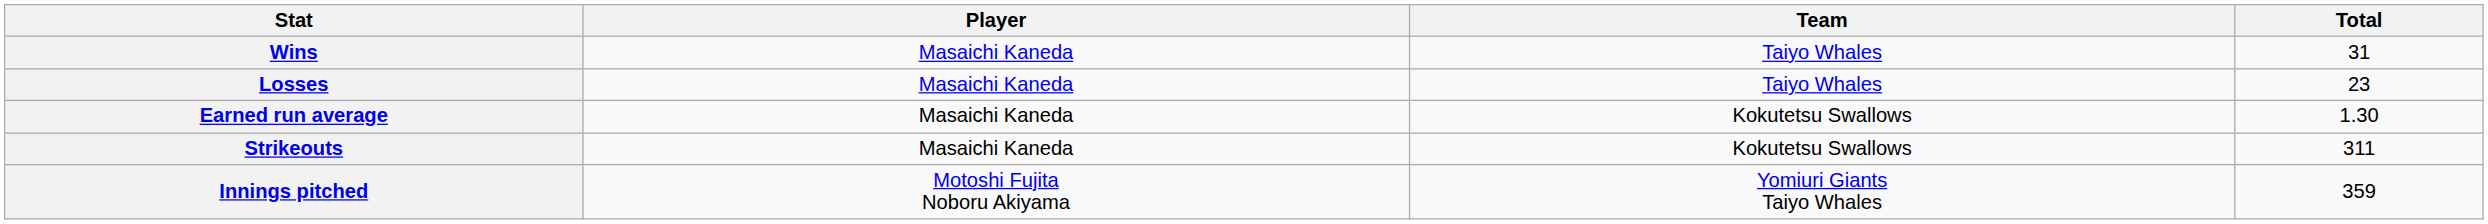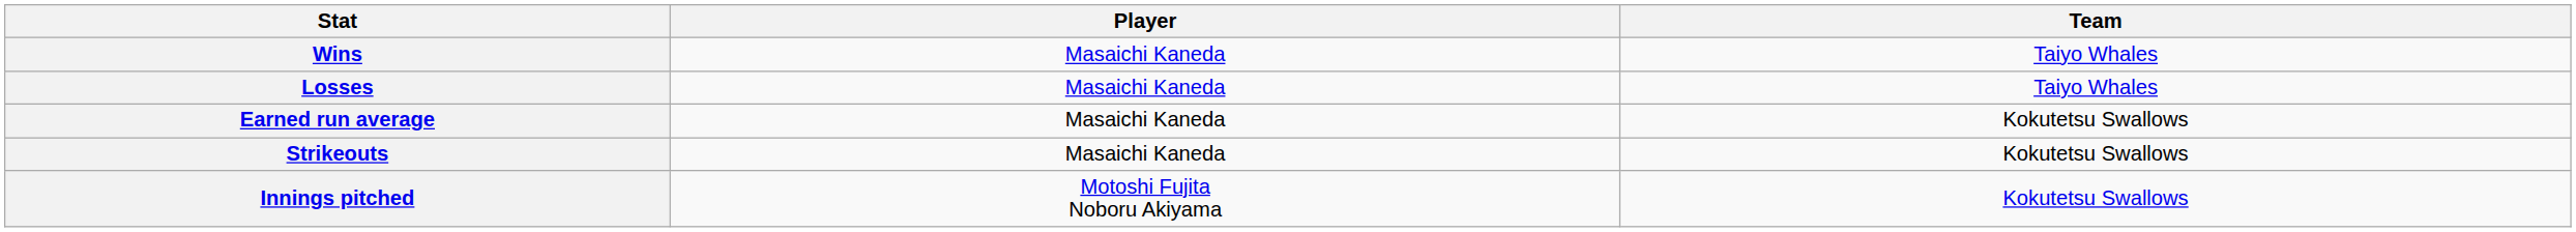- column: Total | 31 | 23 | 1.30 | 311 | 359
Innings pitched | Team: Yomiuri Giants Taiyo Whales -> Kokutetsu Swallows
